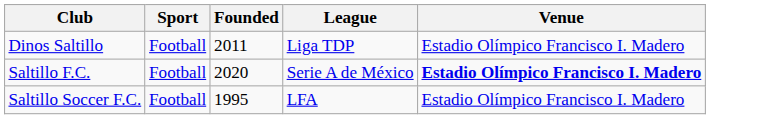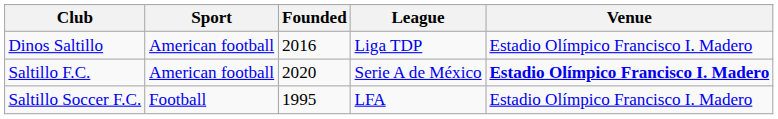Dinos Saltillo | Sport: Football -> American football
Dinos Saltillo | Founded: 2011 -> 2016
Saltillo F.C. | Sport: Football -> American football
